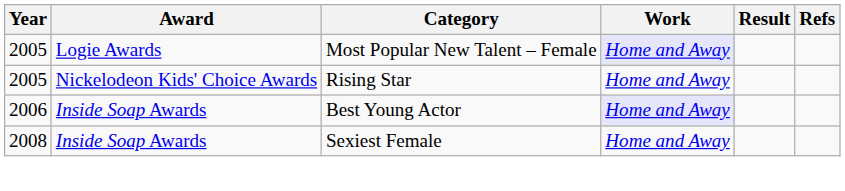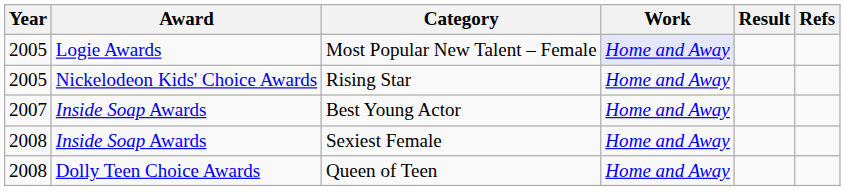Best Young Actor | Year: 2006 -> 2007
Best Young Actor | Work: lavender background -> no background
+ row: 2008 | Dolly Teen Choice Awards | Queen of Teen | Home and Away
